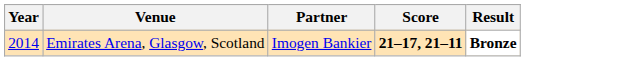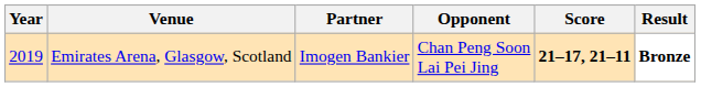+ column: Opponent | Chan Peng Soon Lai Pei Jing
Emirates Arena, Glasgow, Scotland | Year: 2014 -> 2019
